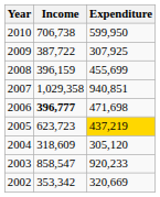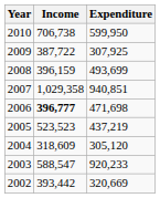2008 | Expenditure: 455,699 -> 493,699
2005 | Income: 623,723 -> 523,523
2005 | Expenditure: gold background -> no background
2003 | Income: 858,547 -> 588,547
2002 | Income: 353,342 -> 393,442
